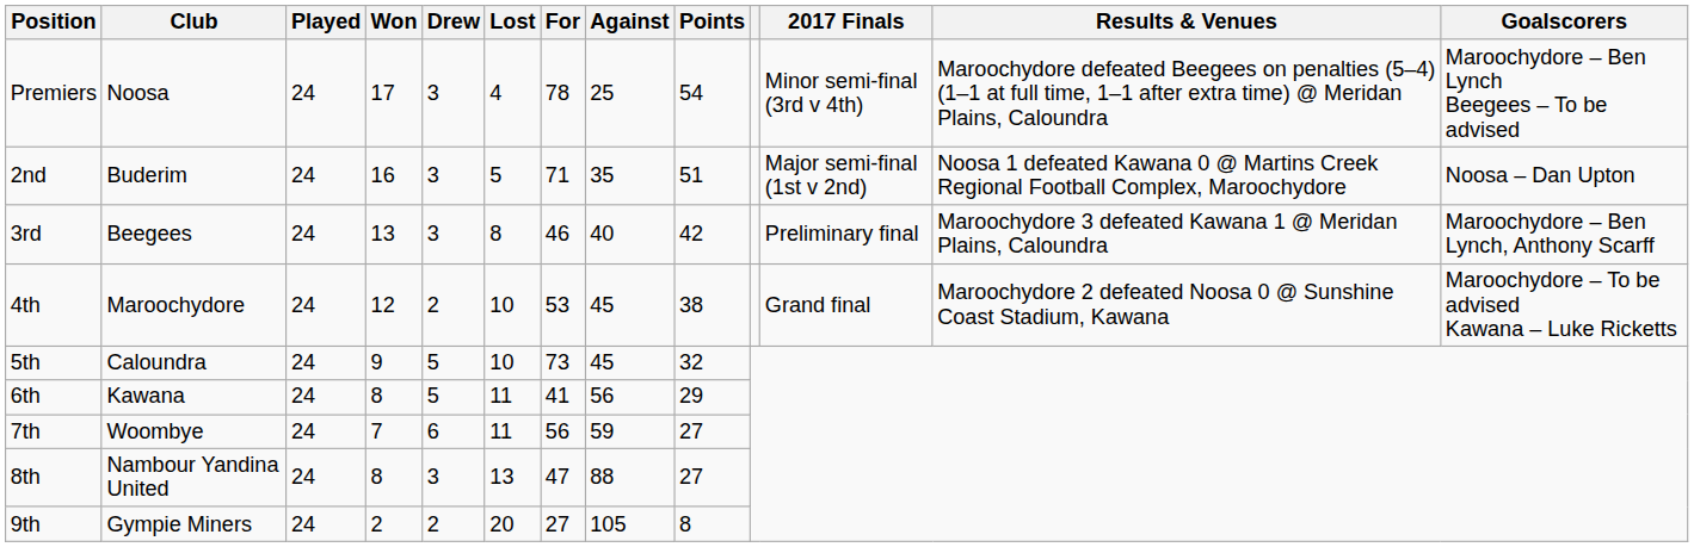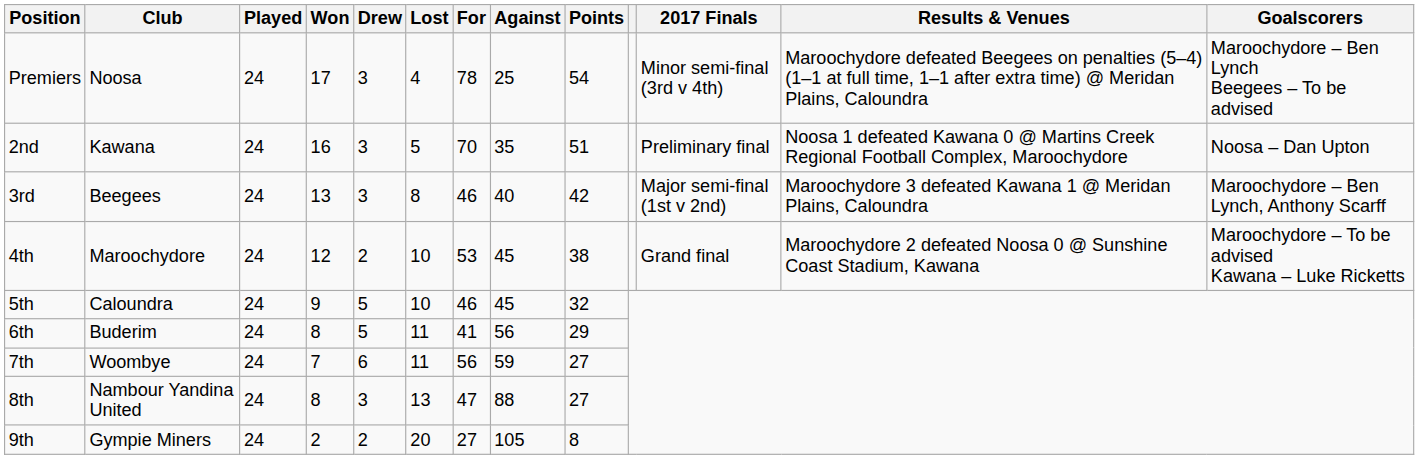2nd | Club: Buderim -> Kawana
2nd | For: 71 -> 70
2nd | 2017 Finals: Major semi-final (1st v 2nd) -> Preliminary final
3rd | 2017 Finals: Preliminary final -> Major semi-final (1st v 2nd)
5th | For: 73 -> 46
6th | Club: Kawana -> Buderim
